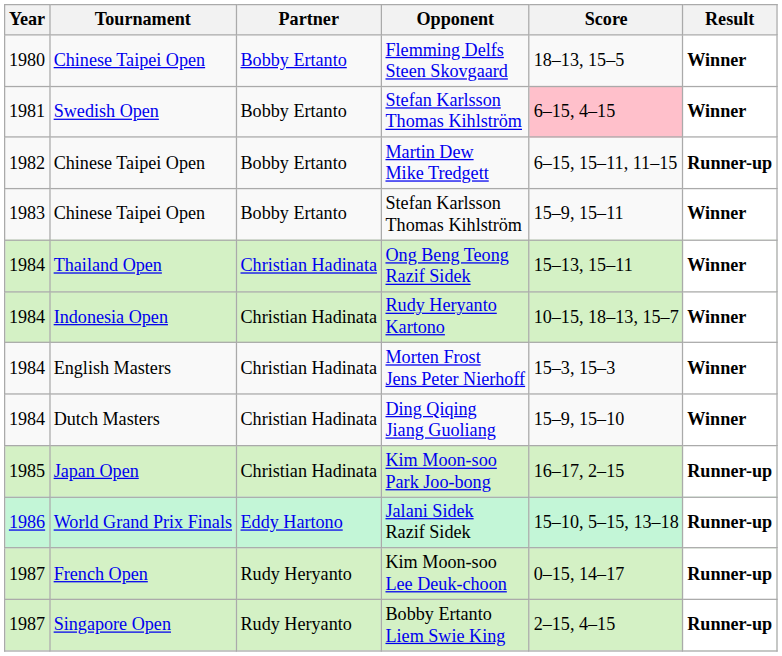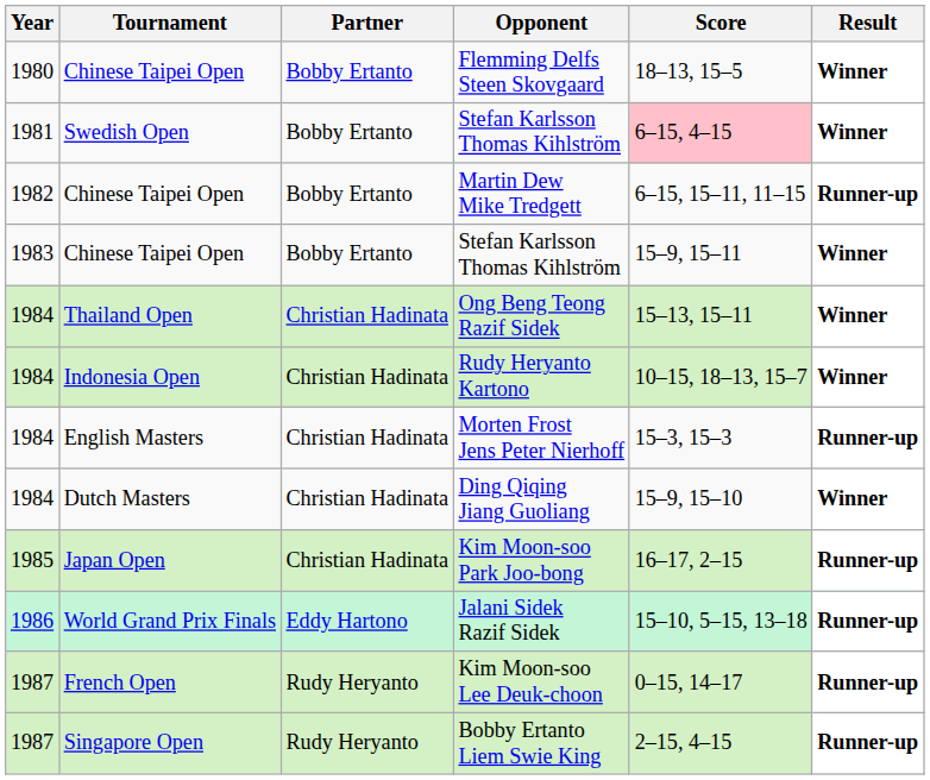Morten Frost Jens Peter Nierhoff | Result: Winner -> Runner-up
